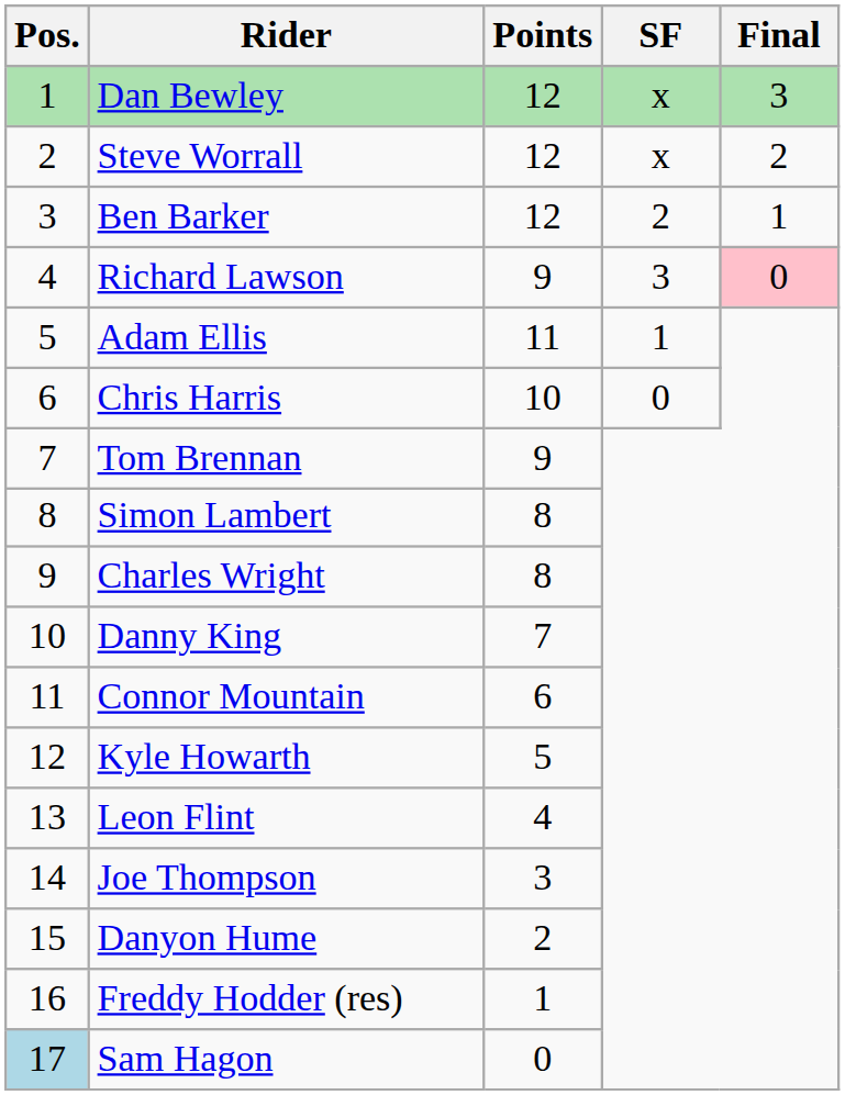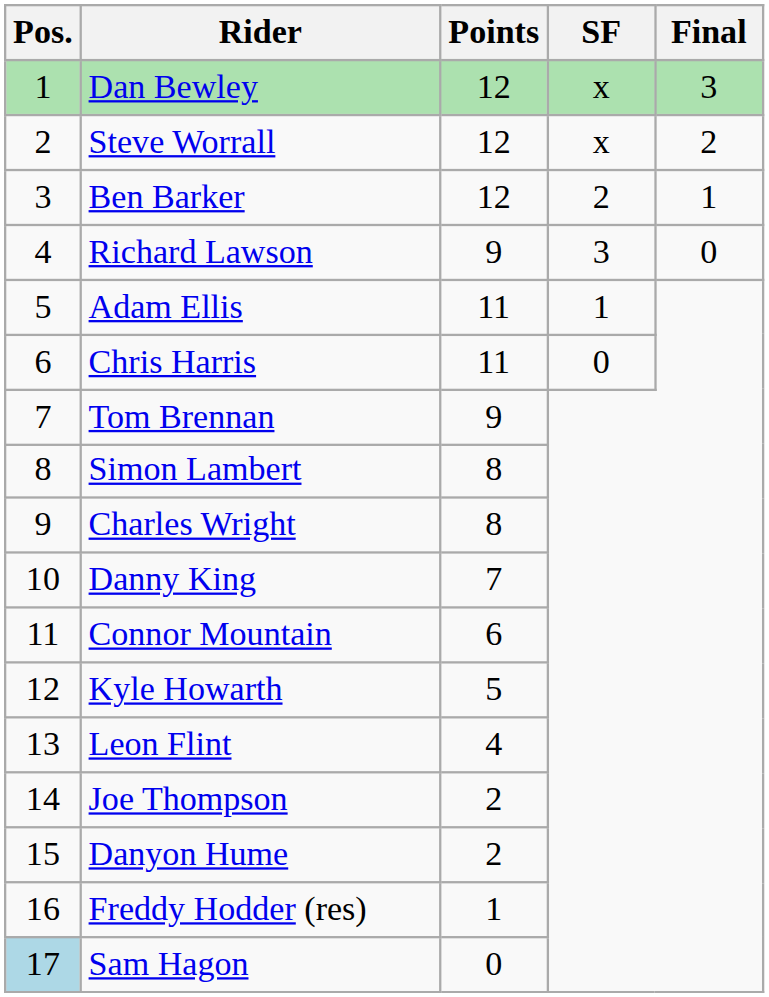Richard Lawson | Final: pink background -> no background
Chris Harris | Points: 10 -> 11
Joe Thompson | Points: 3 -> 2
